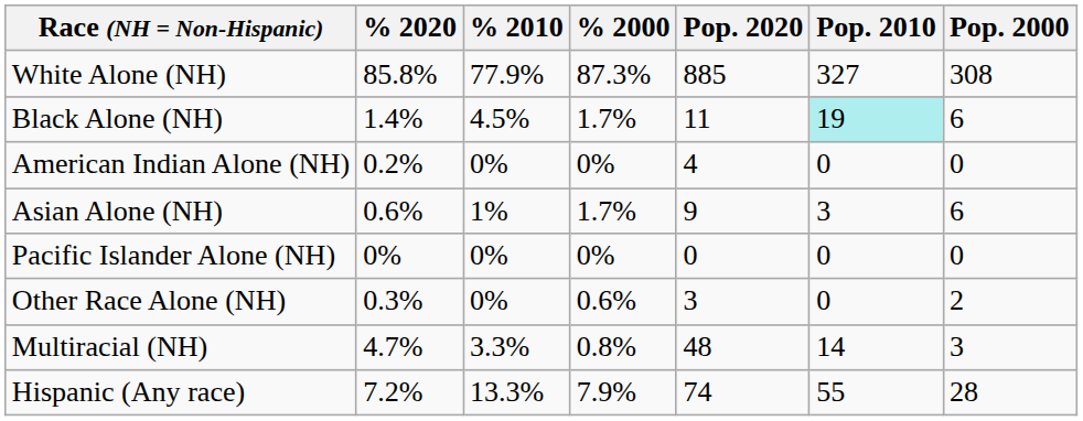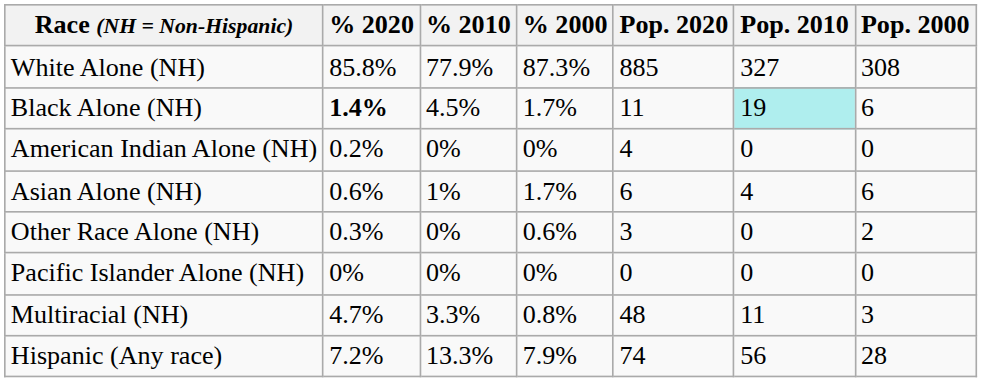Black Alone (NH) | % 2020: normal -> bold
Asian Alone (NH) | Pop. 2020: 9 -> 6
Asian Alone (NH) | Pop. 2010: 3 -> 4
rows swapped: Pacific Islander Alone (NH) <-> Other Race Alone (NH)
Multiracial (NH) | Pop. 2010: 14 -> 11
Hispanic (Any race) | Pop. 2010: 55 -> 56
